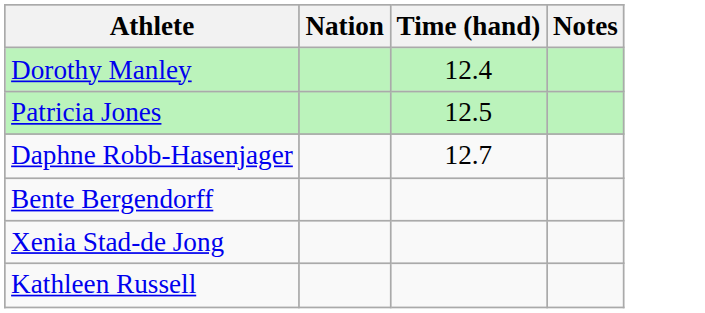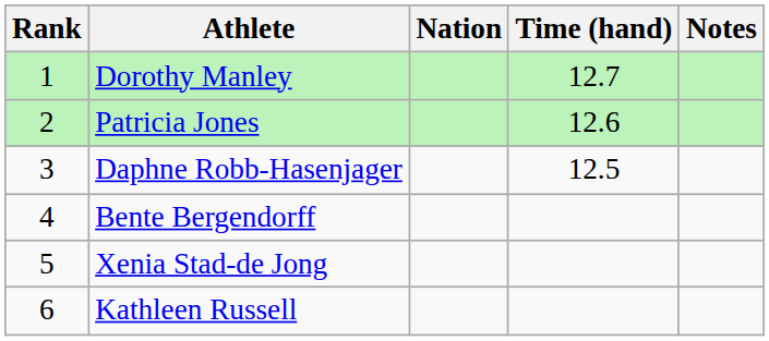+ column: Rank | 1 | 2 | 3 | 4 | 5 | 6
Dorothy Manley | Time (hand): 12.4 -> 12.7
Patricia Jones | Time (hand): 12.5 -> 12.6
Daphne Robb-Hasenjager | Time (hand): 12.7 -> 12.5
